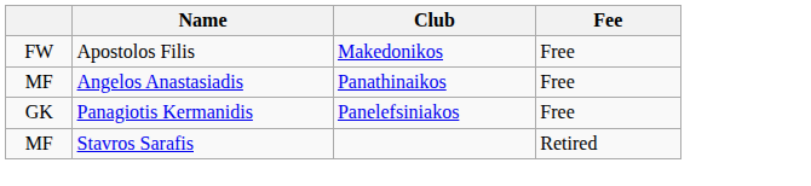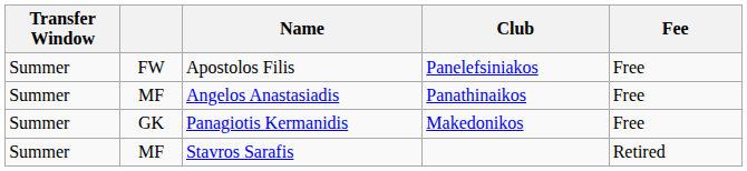+ column: Transfer Window | Summer | Summer | Summer | Summer
Apostolos Filis | Club: Makedonikos -> Panelefsiniakos
Panagiotis Kermanidis | Club: Panelefsiniakos -> Makedonikos
